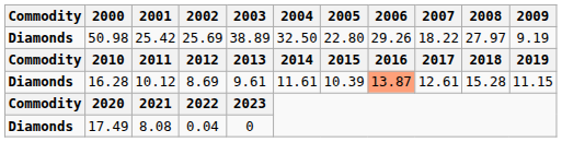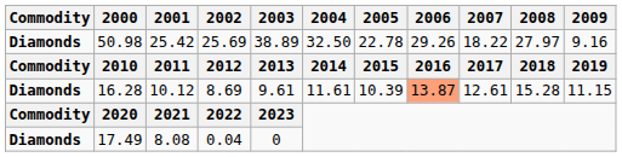50.98 | 2005: 22.80 -> 22.78
50.98 | 2009: 9.19 -> 9.16
